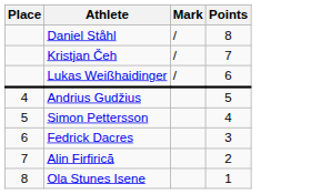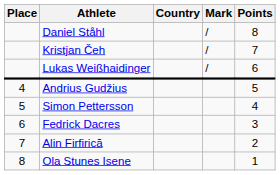+ column: Country
